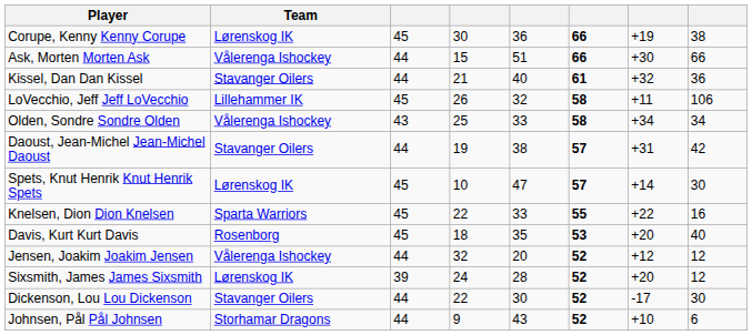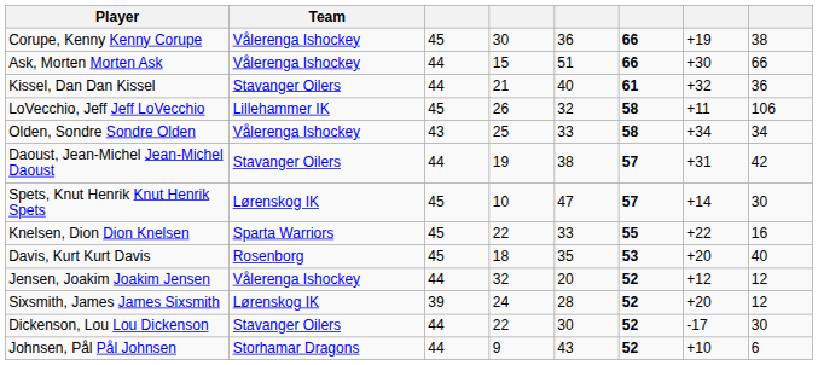Corupe, Kenny Kenny Corupe | Team: Lørenskog IK -> Vålerenga Ishockey
